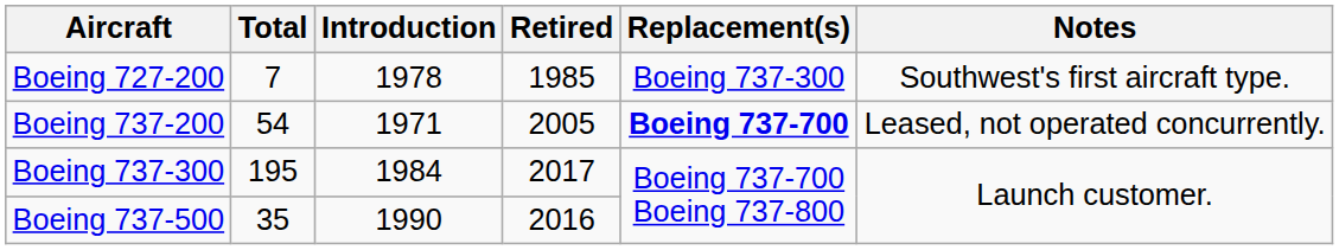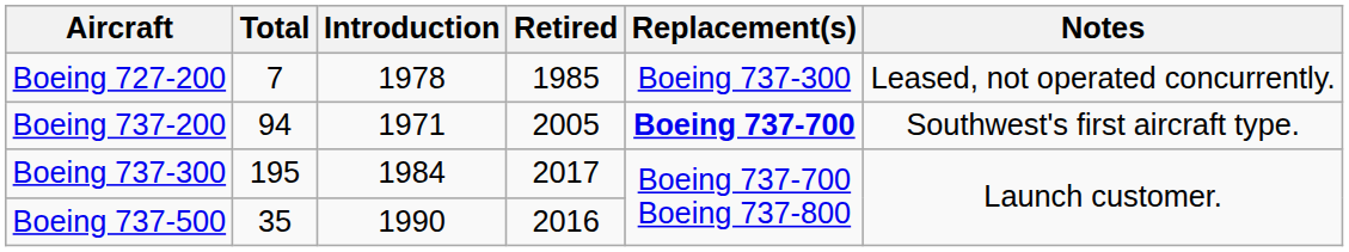Boeing 727-200 | Notes: Southwest's first aircraft type. -> Leased, not operated concurrently.
Boeing 737-200 | Total: 54 -> 94
Boeing 737-200 | Notes: Leased, not operated concurrently. -> Southwest's first aircraft type.
